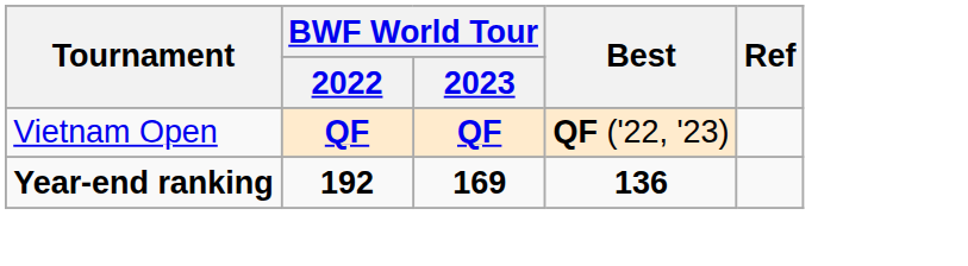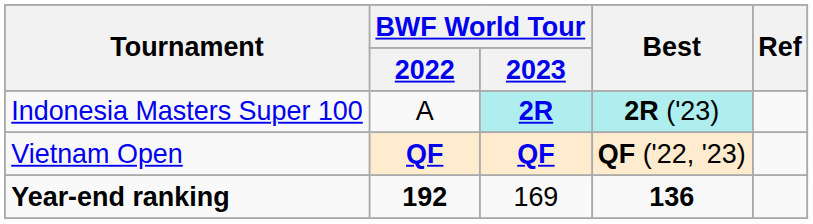+ row: Indonesia Masters Super 100 | A | 2R | 2R ('23)
Year-end ranking | BWF World Tour / 2023: bold -> normal
